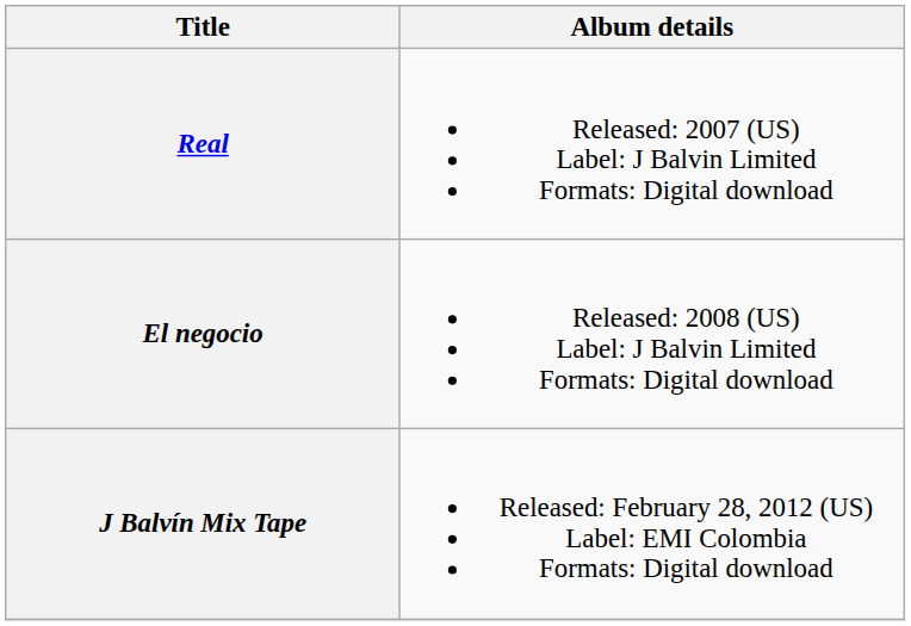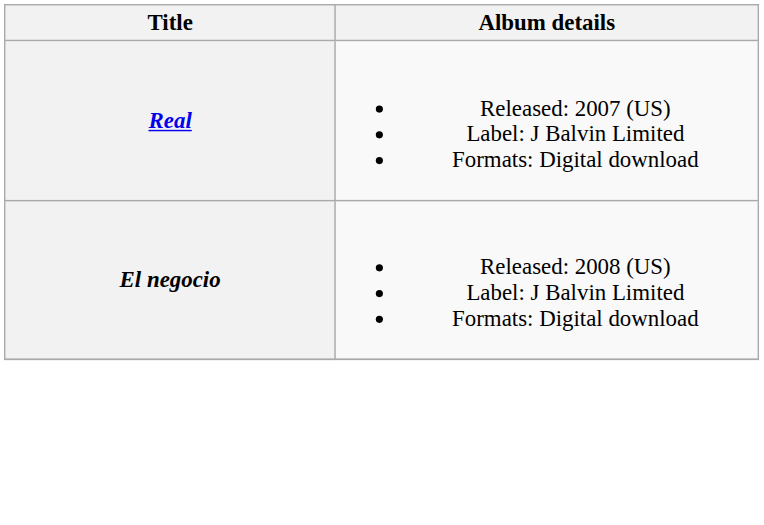- row: J Balvín Mix Tape | Released: February 28, 2012 (US) Label: EMI Colombia Formats: Digital download
